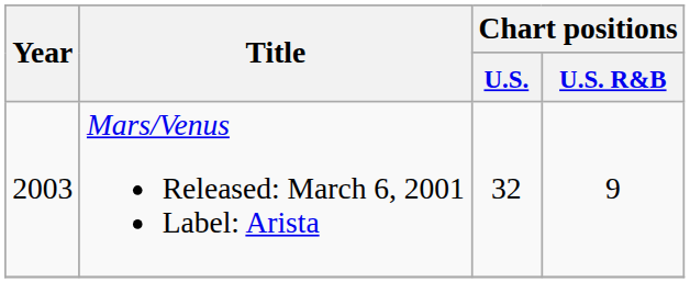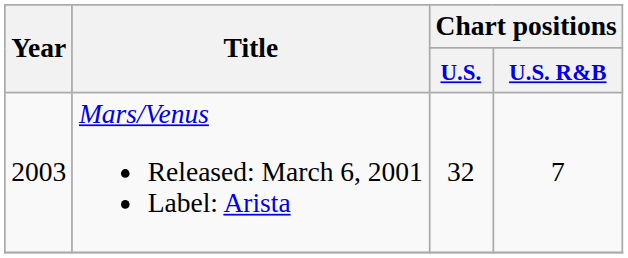Mars/Venus Released: March 6, 2001 Label: Arista | Chart positions / U.S. R&B: 9 -> 7
